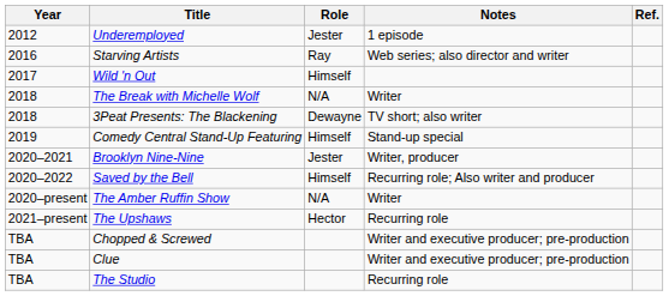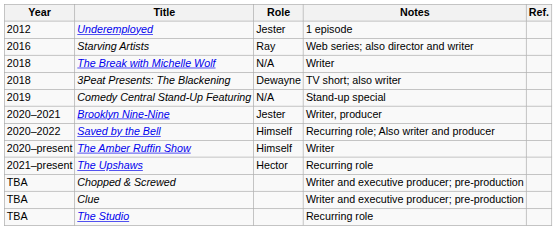- row: 2017 | Wild 'n Out | Himself
Comedy Central Stand-Up Featuring | Role: Himself -> N/A
The Amber Ruffin Show | Role: N/A -> Himself
